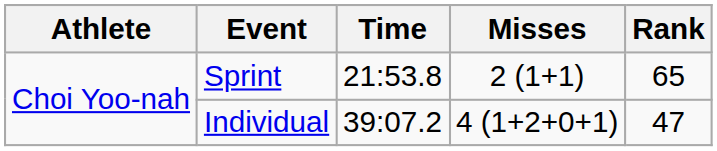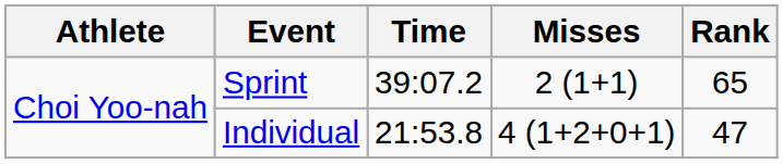Sprint | Time: 21:53.8 -> 39:07.2
Individual | Time: 39:07.2 -> 21:53.8
